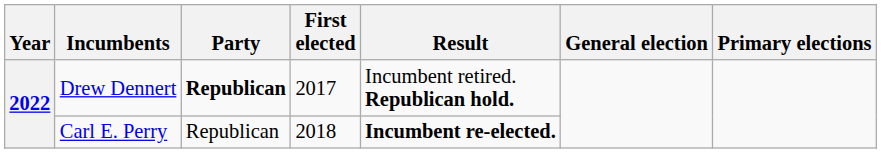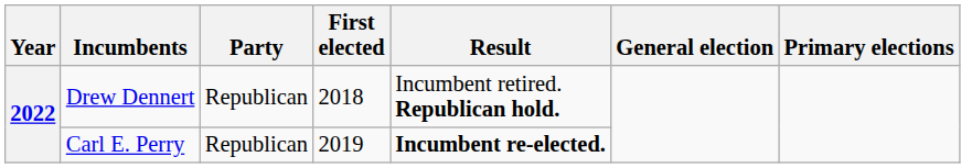Drew Dennert | Party: bold -> normal
Drew Dennert | First elected: 2017 -> 2018
Carl E. Perry | First elected: 2018 -> 2019
